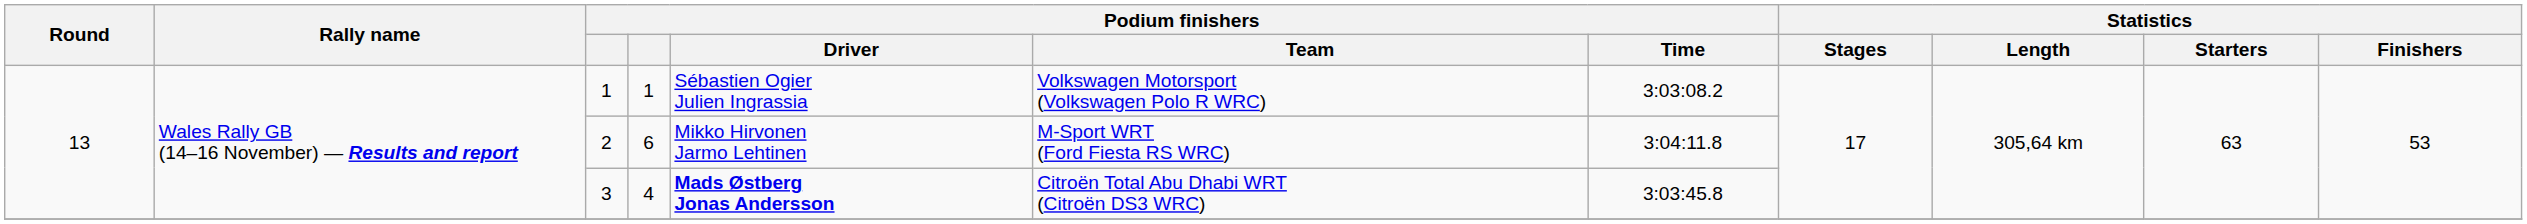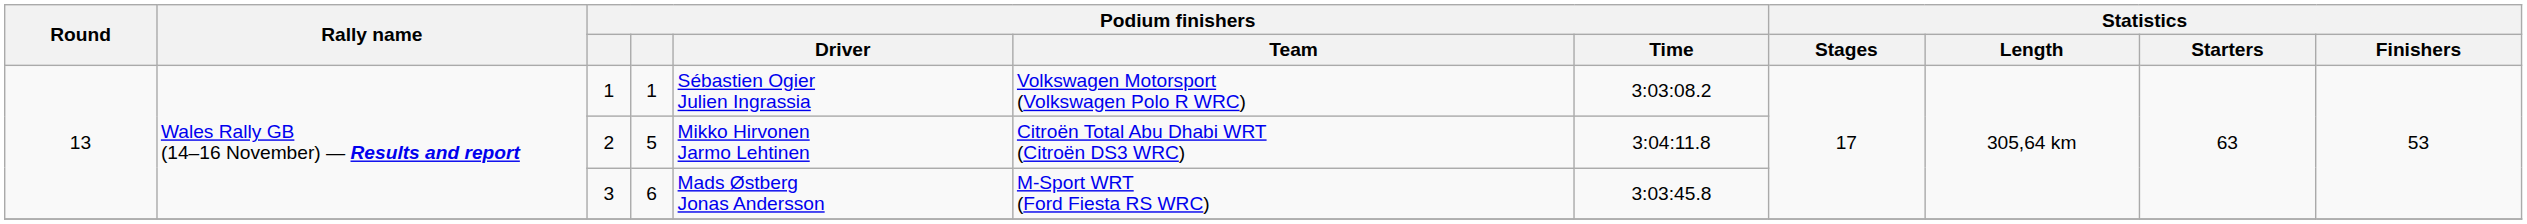2 | column 4: 6 -> 5
2 | Podium finishers / Team: M-Sport WRT (Ford Fiesta RS WRC) -> Citroën Total Abu Dhabi WRT (Citroën DS3 WRC)
3 | column 4: 4 -> 6
3 | Podium finishers / Driver: bold -> normal
3 | Podium finishers / Team: Citroën Total Abu Dhabi WRT (Citroën DS3 WRC) -> M-Sport WRT (Ford Fiesta RS WRC)
